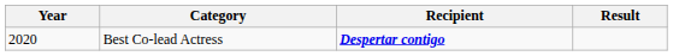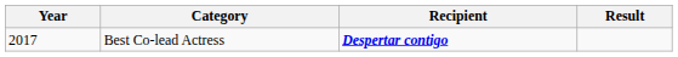Best Co-lead Actress | Year: 2020 -> 2017
